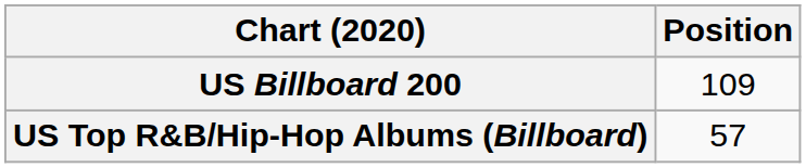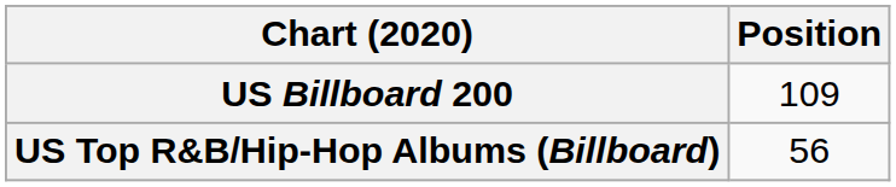US Top R&B/Hip-Hop Albums (Billboard) | Position: 57 -> 56
